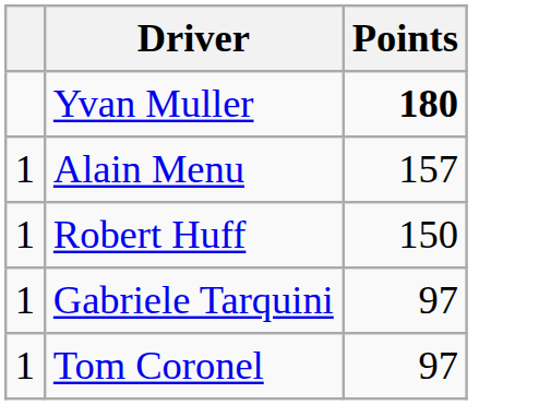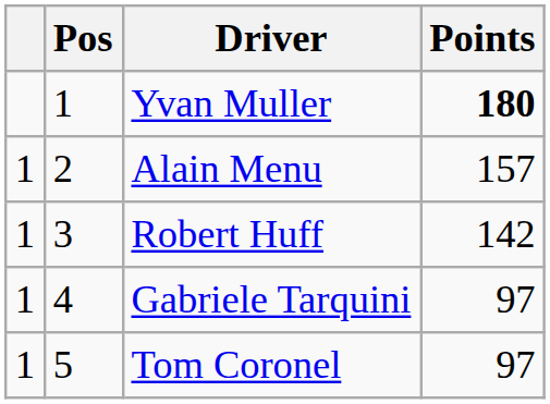+ column: Pos | 1 | 2 | 3 | 4 | 5
Robert Huff | Points: 150 -> 142
